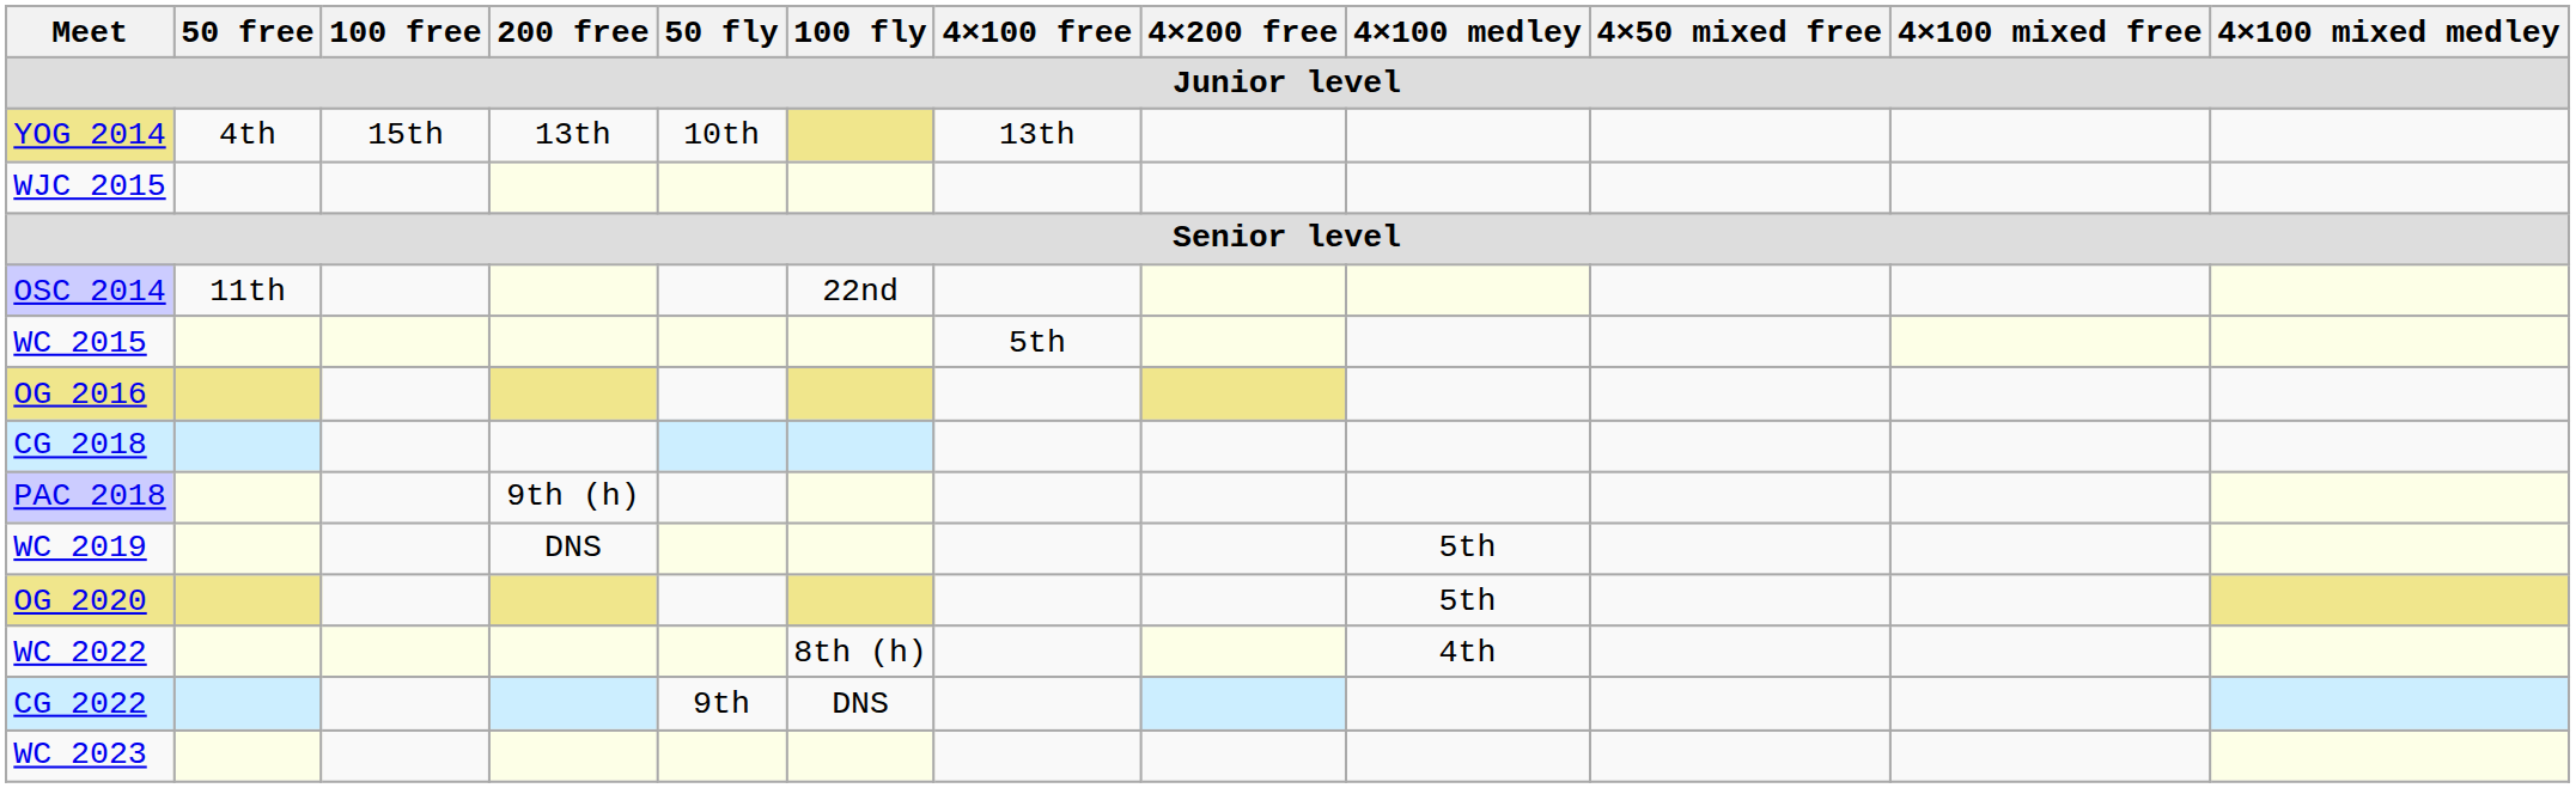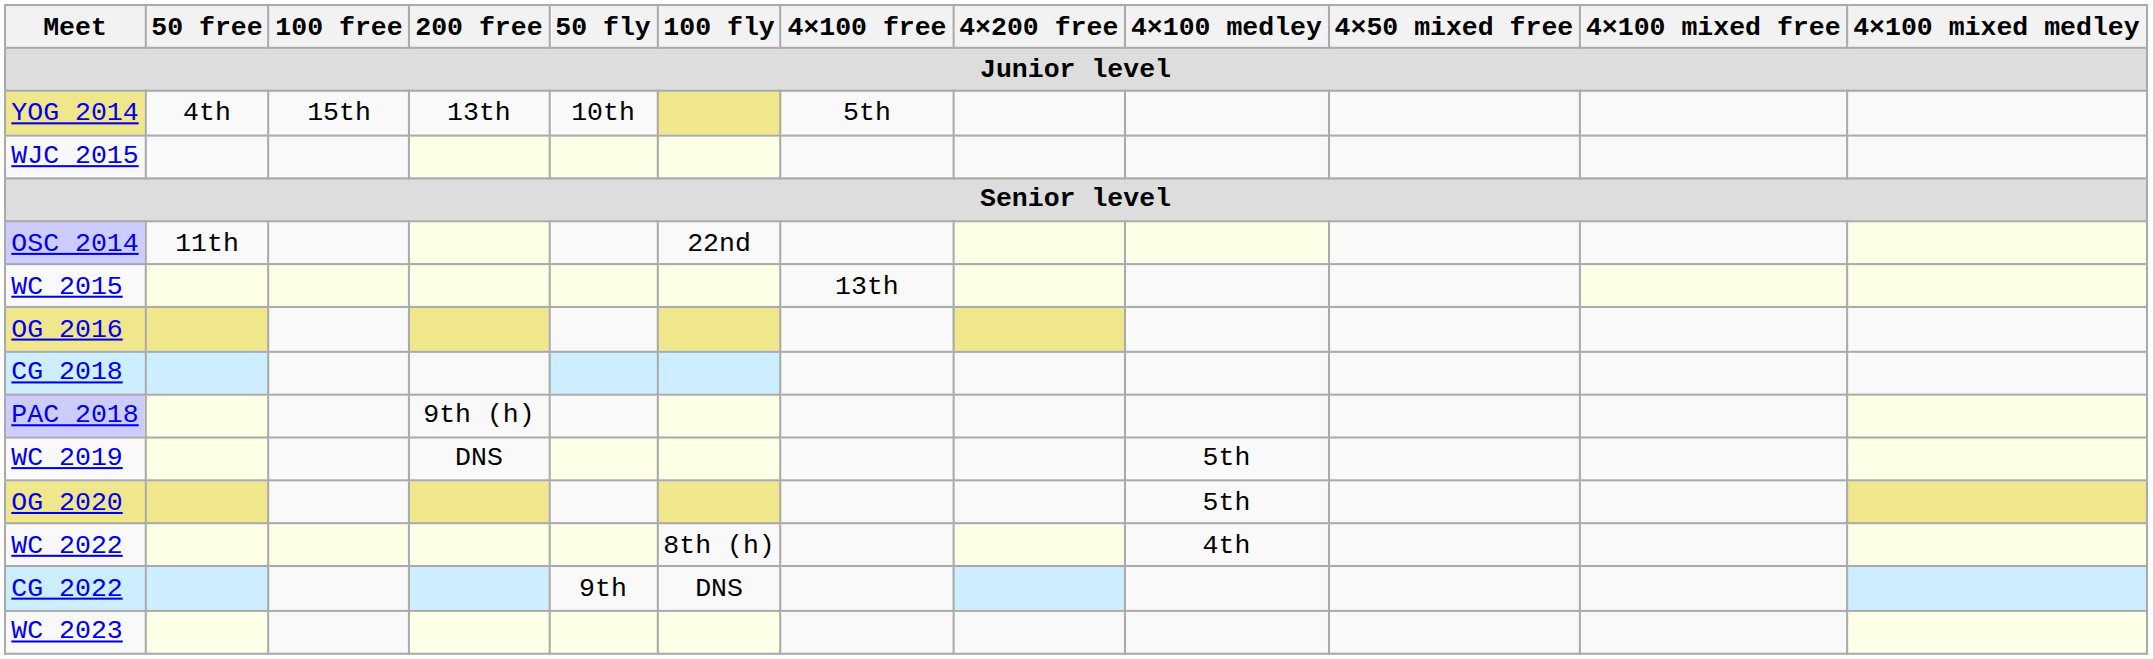YOG 2014 | 4×100 free: 13th -> 5th
WC 2015 | 4×100 free: 5th -> 13th
